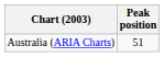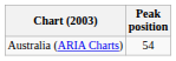Australia (ARIA Charts) | Peak position: 51 -> 54
